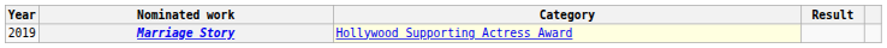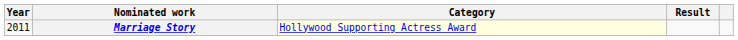Marriage Story | Year: 2019 -> 2011
